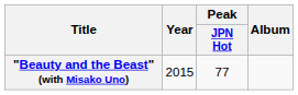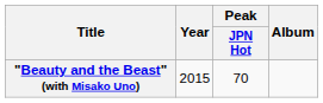"Beauty and the Beast" (with Misako Uno) | Peak / JPN Hot: 77 -> 70
